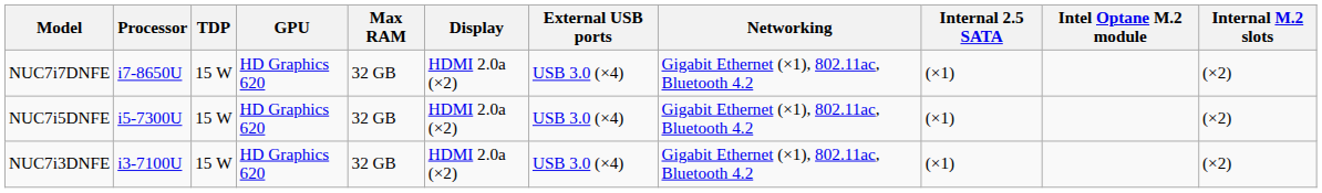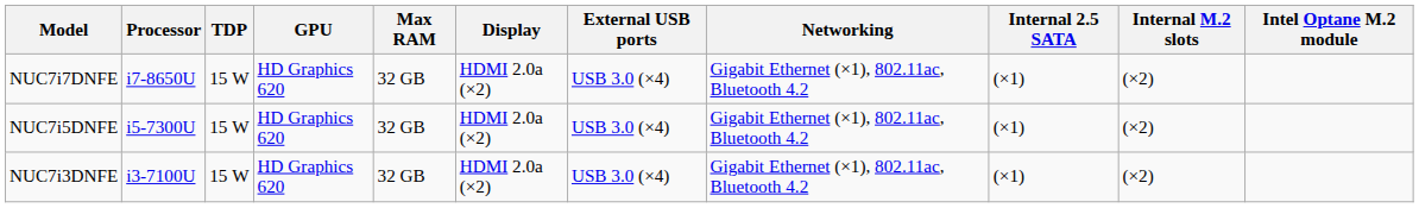columns swapped: Internal M.2 slots <-> Intel Optane M.2 module
